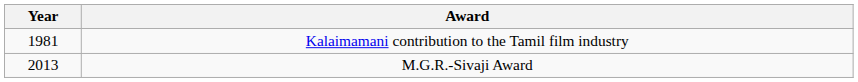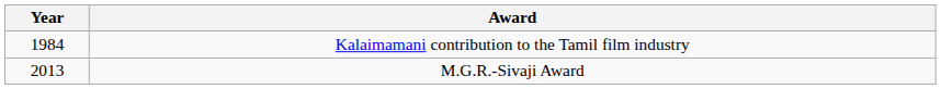Kalaimamani contribution to the Tamil film industry | Year: 1981 -> 1984
